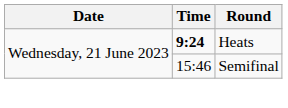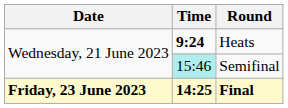Semifinal | Time: no background -> paleturquoise background
+ row: Friday, 23 June 2023 | 14:25 | Final
